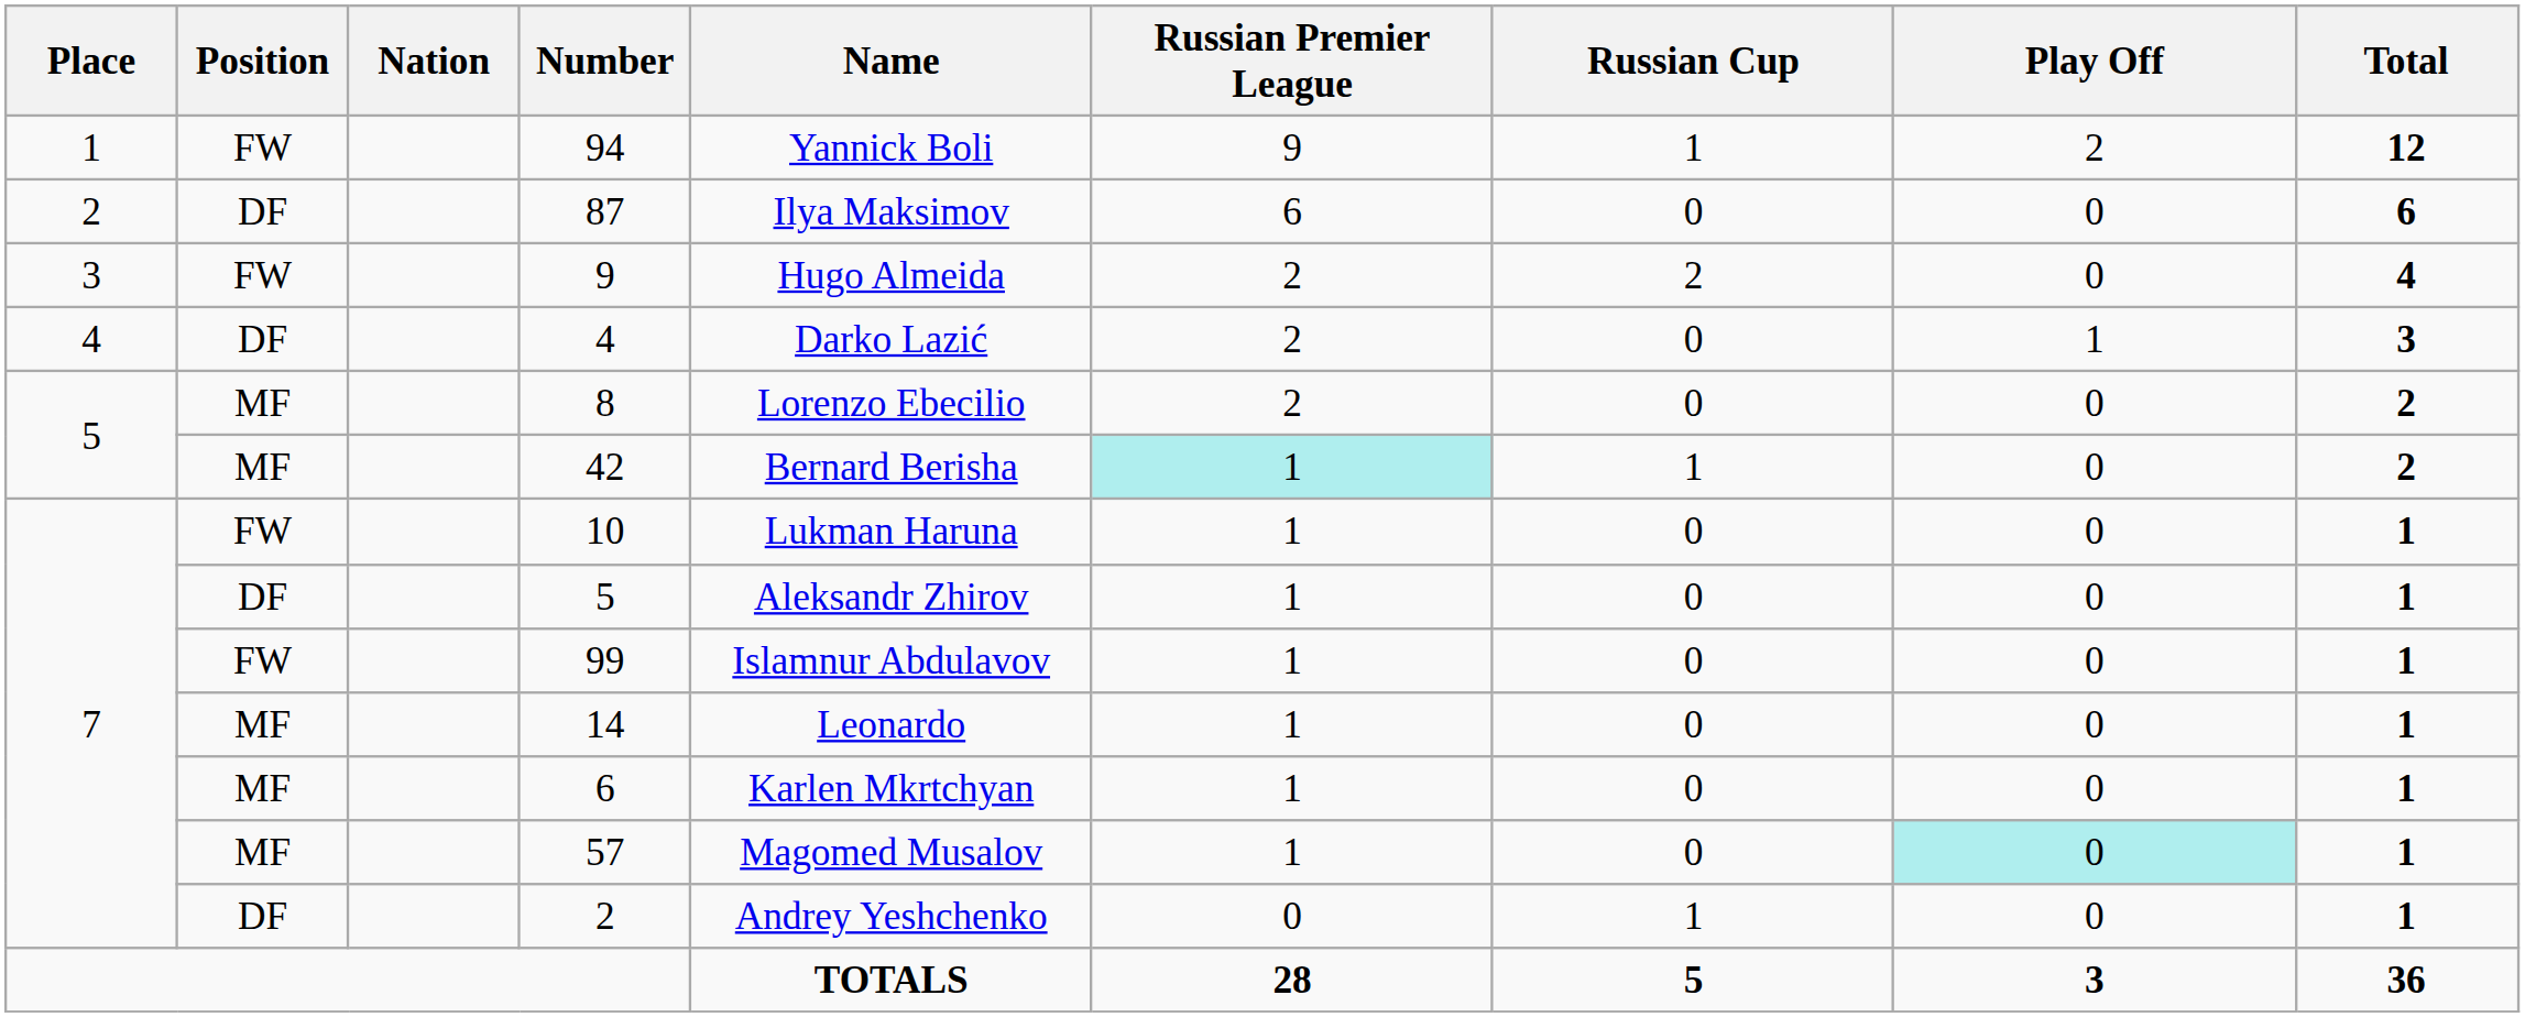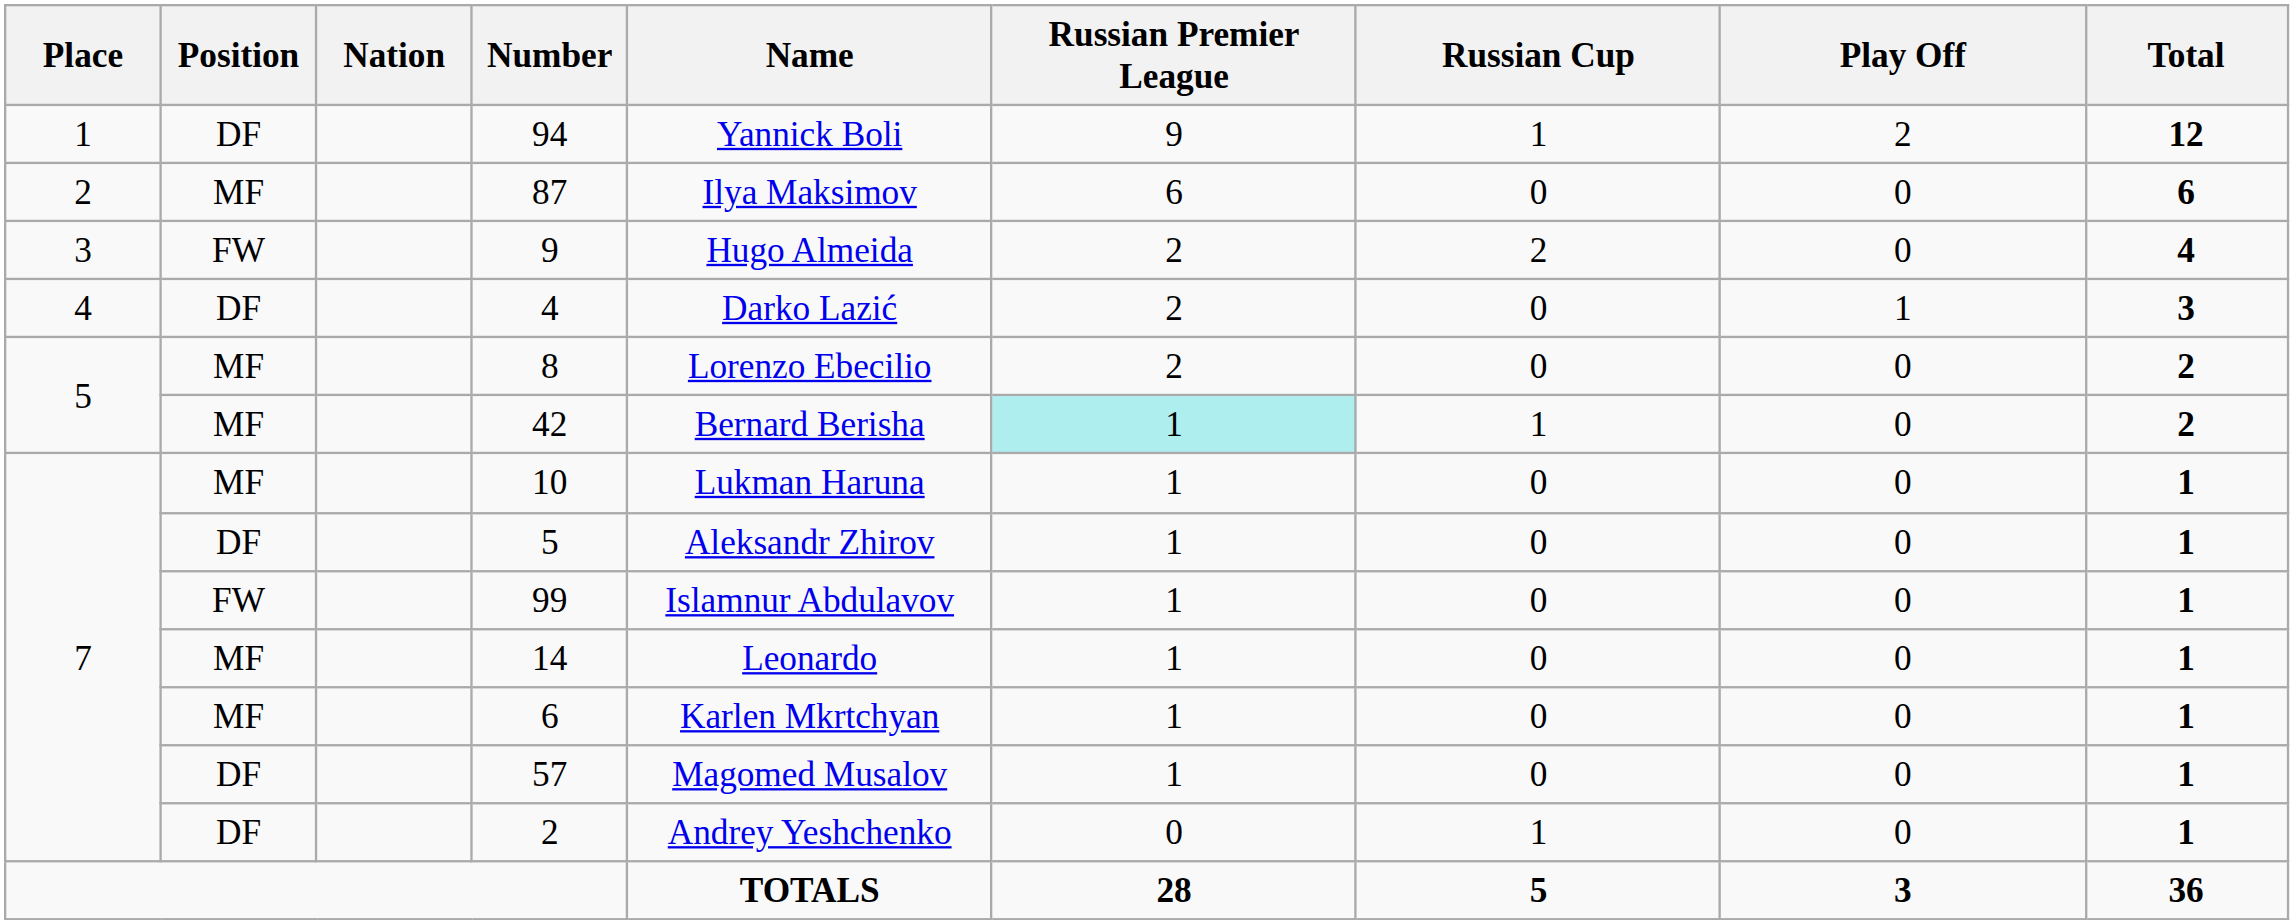94 | Position: FW -> DF
87 | Position: DF -> MF
10 | Position: FW -> MF
57 | Position: MF -> DF
57 | Play Off: paleturquoise background -> no background
